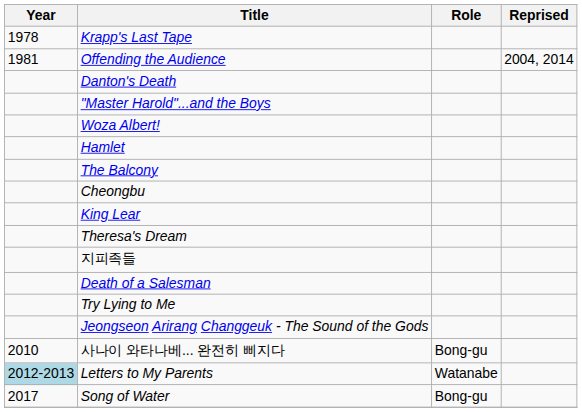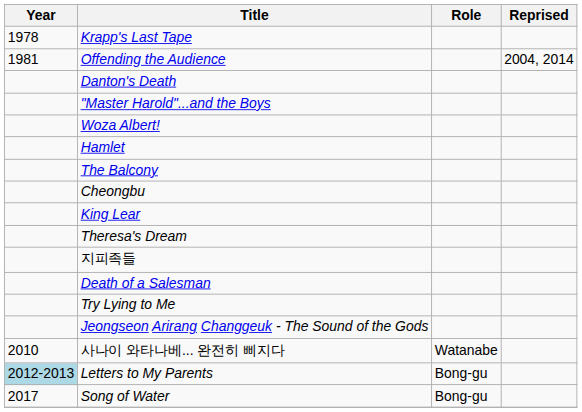사나이 와타나베... 완전히 삐지다 | Role: Bong-gu -> Watanabe
Letters to My Parents | Role: Watanabe -> Bong-gu
